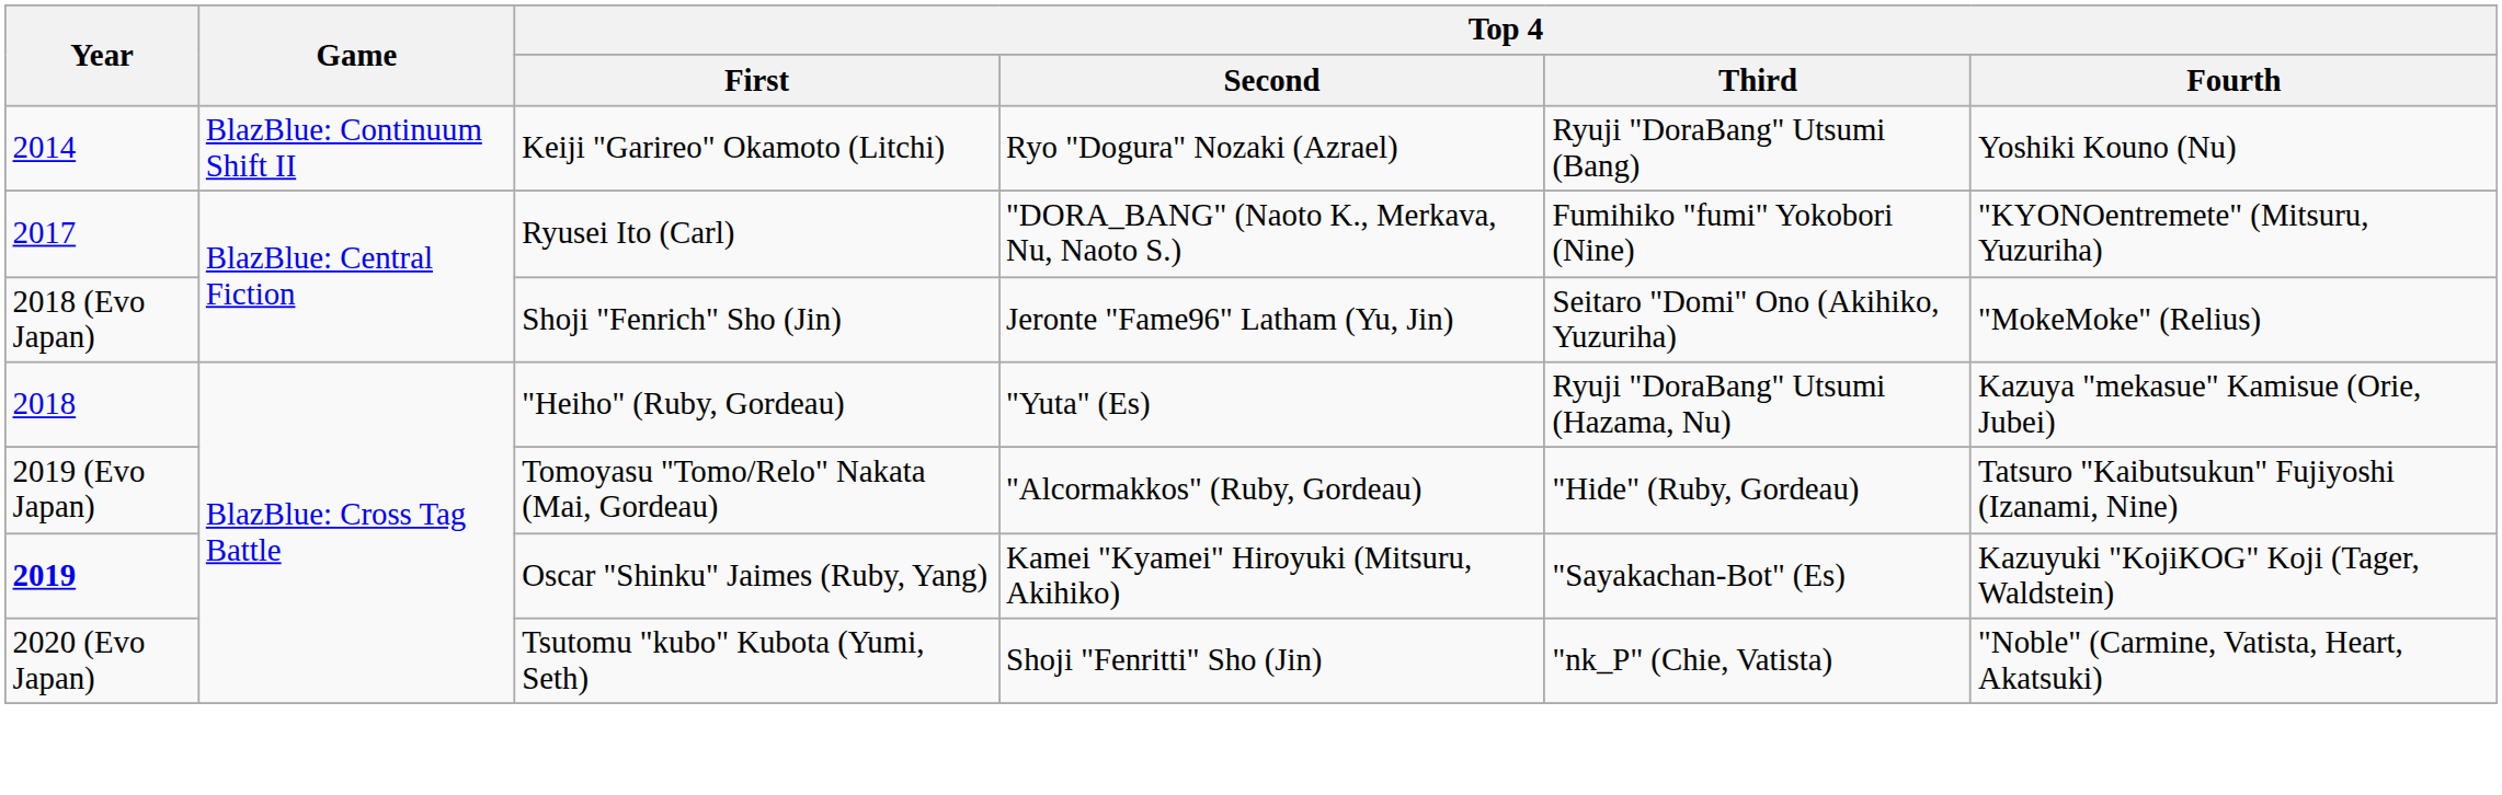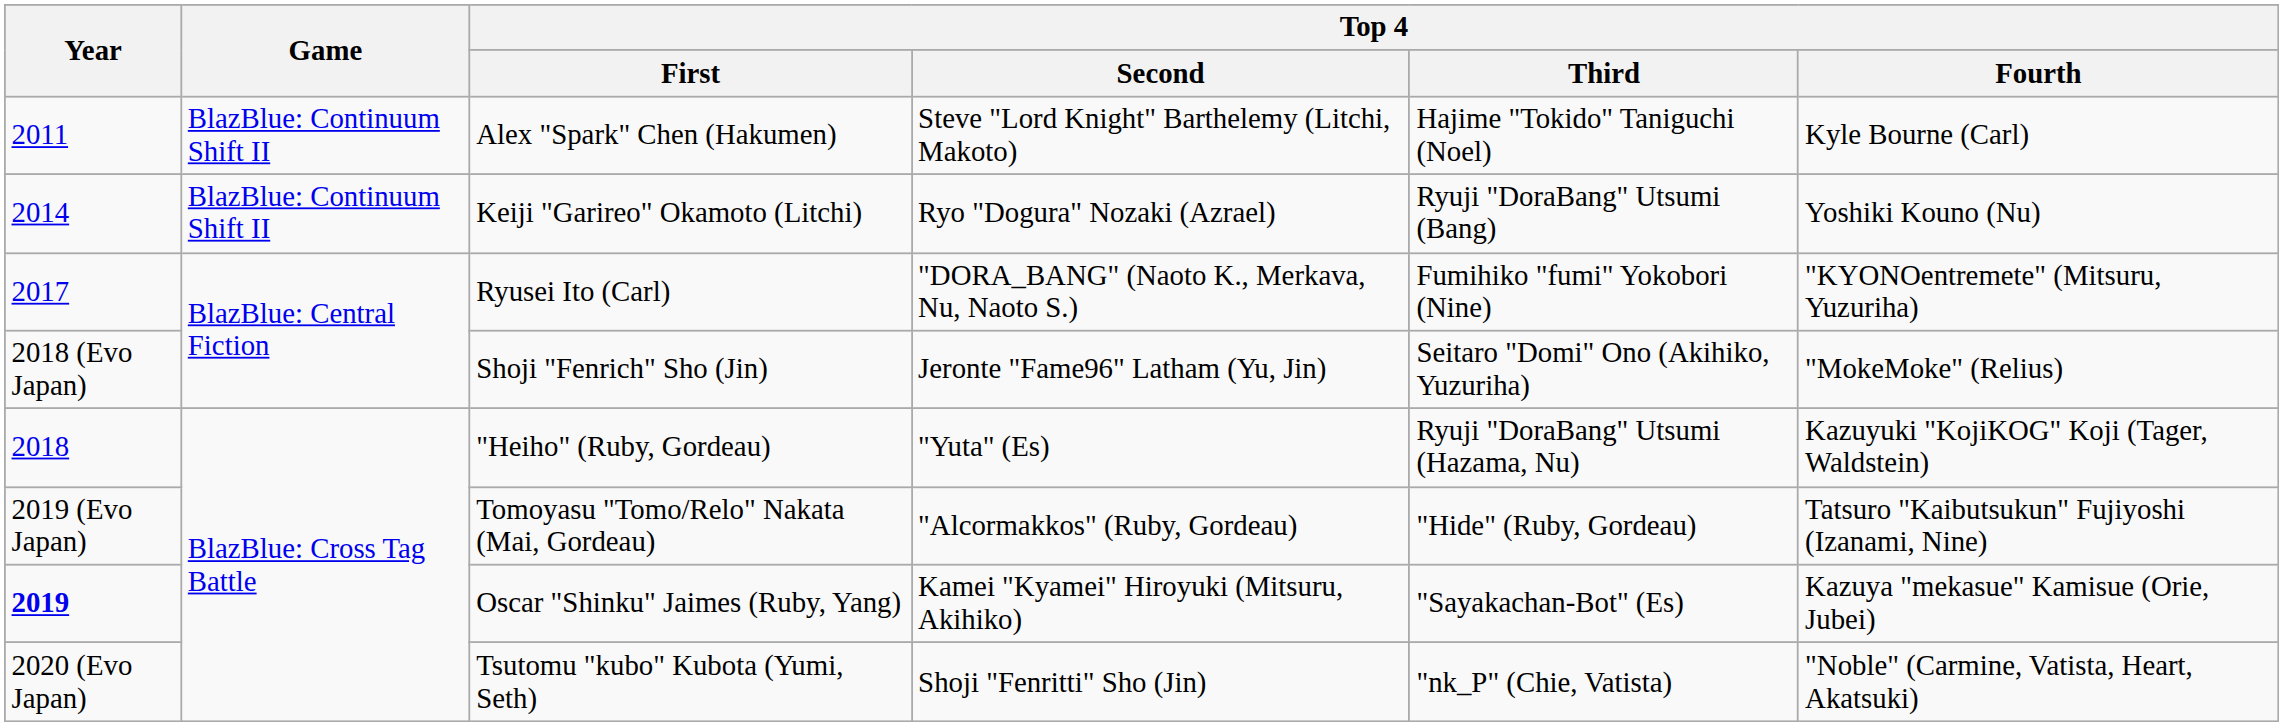+ row: 2011 | BlazBlue: Continuum Shift II | Alex "Spark" Chen (Hakumen) | Steve "Lord Knight" Barthelemy (Litchi, Makoto) | Hajime "Tokido" Taniguchi (Noel) | Kyle Bourne (Carl)
"Heiho" (Ruby, Gordeau) | Top 4 / Fourth: Kazuya "mekasue" Kamisue (Orie, Jubei) -> Kazuyuki "KojiKOG" Koji (Tager, Waldstein)
Oscar "Shinku" Jaimes (Ruby, Yang) | Top 4 / Fourth: Kazuyuki "KojiKOG" Koji (Tager, Waldstein) -> Kazuya "mekasue" Kamisue (Orie, Jubei)
